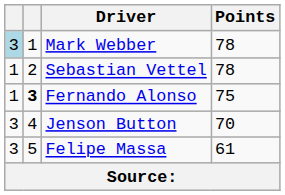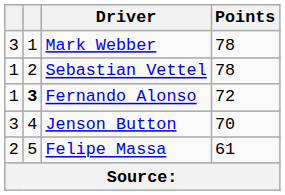Mark Webber | column 1: lightblue background -> no background
Fernando Alonso | Points: 75 -> 72
Felipe Massa | column 1: 3 -> 2
